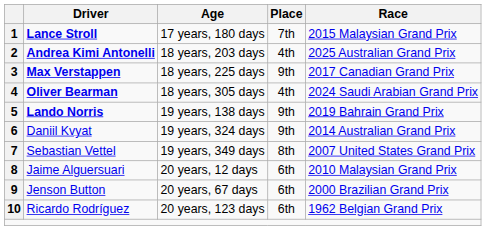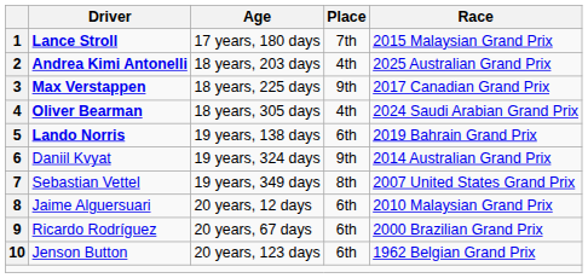5 | Place: 9th -> 6th
9 | Driver: Jenson Button -> Ricardo Rodríguez
10 | Driver: Ricardo Rodríguez -> Jenson Button
